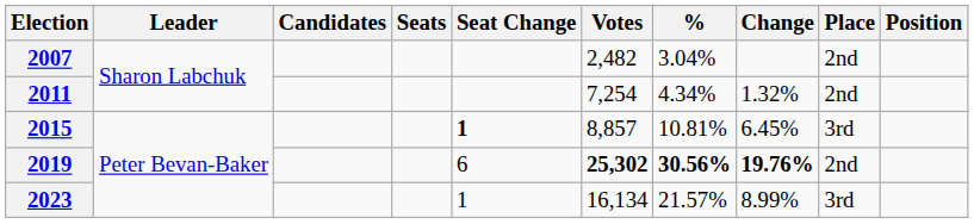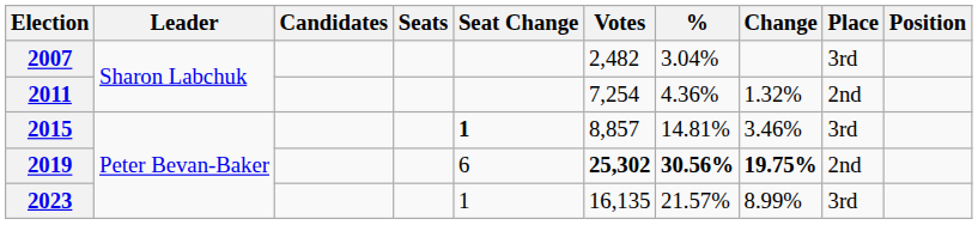2007 | Place: 2nd -> 3rd
2011 | %: 4.34% -> 4.36%
2015 | %: 10.81% -> 14.81%
2015 | Change: 6.45% -> 3.46%
2019 | Change: 19.76% -> 19.75%
2023 | Votes: 16,134 -> 16,135
